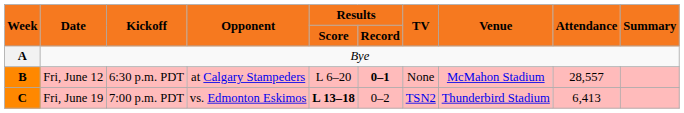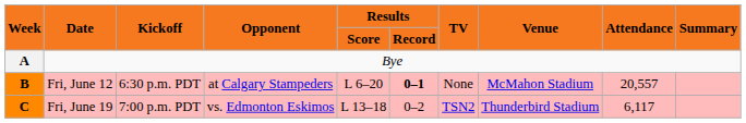Fri, June 12 | Attendance: 28,557 -> 20,557
Fri, June 19 | Results / Score: bold -> normal
Fri, June 19 | Attendance: 6,413 -> 6,117
